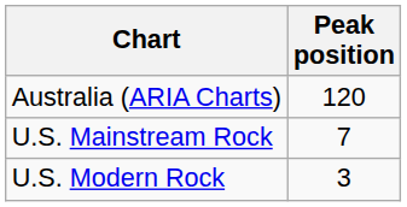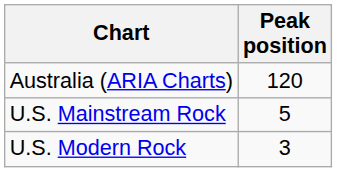U.S. Mainstream Rock | Peak position: 7 -> 5
